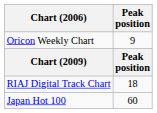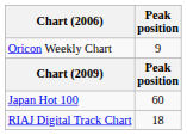rows swapped: RIAJ Digital Track Chart <-> Japan Hot 100
